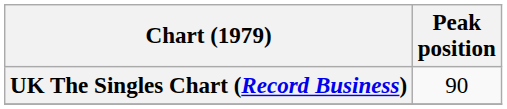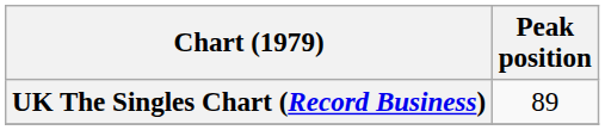UK The Singles Chart (Record Business) | Peak position: 90 -> 89
